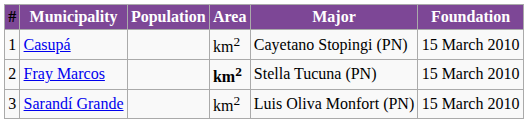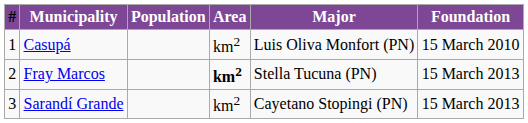Casupá | Major: Cayetano Stopingi (PN) -> Luis Oliva Monfort (PN)
Fray Marcos | Foundation: 15 March 2010 -> 15 March 2013
Sarandí Grande | Major: Luis Oliva Monfort (PN) -> Cayetano Stopingi (PN)
Sarandí Grande | Foundation: 15 March 2010 -> 15 March 2013
